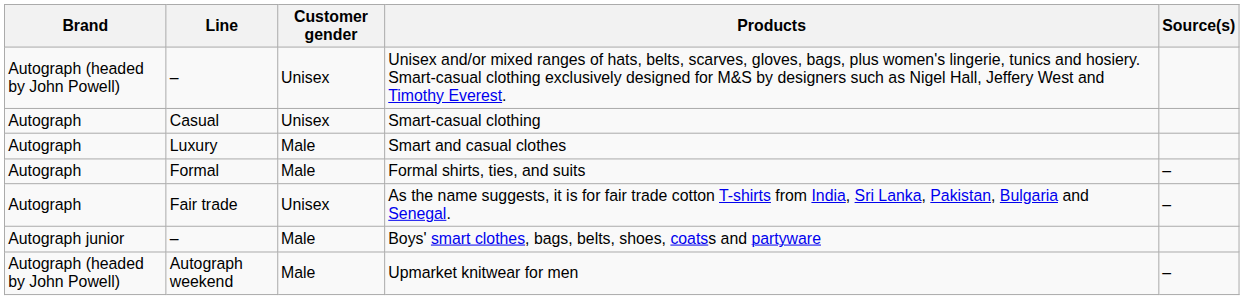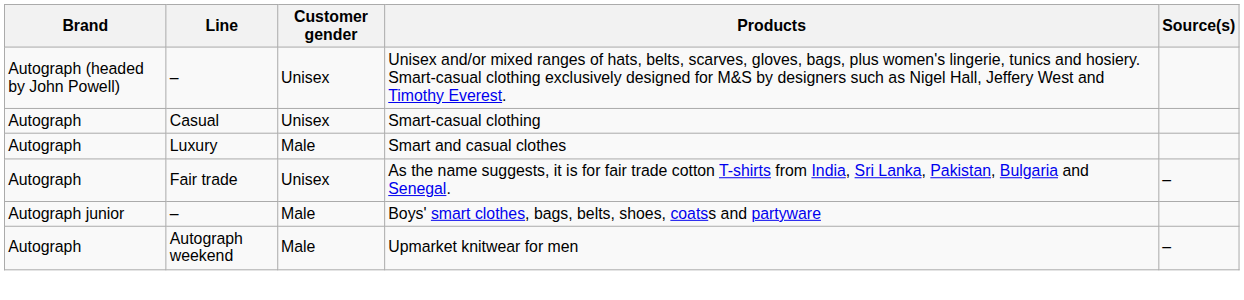- row: Autograph | Formal | Male | Formal shirts, ties, and suits | –
Upmarket knitwear for men | Brand: Autograph (headed by John Powell) -> Autograph
